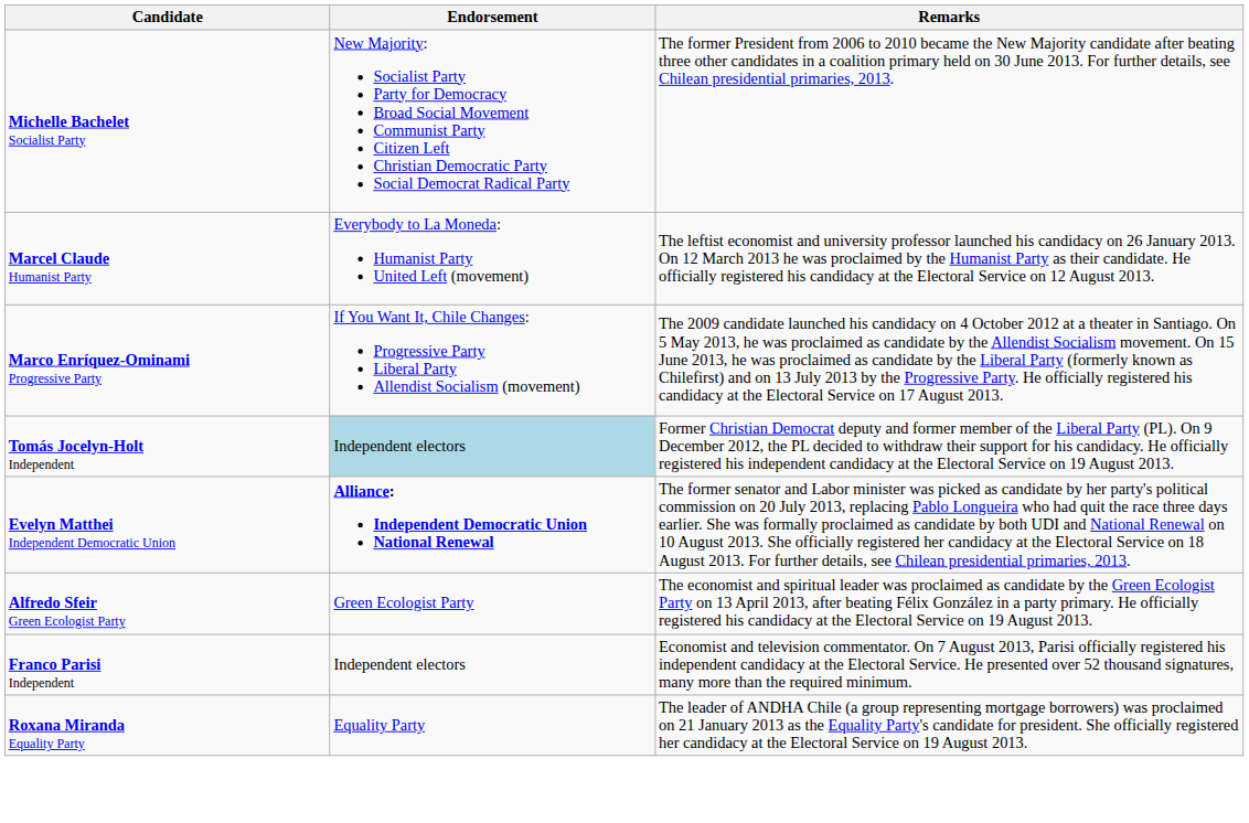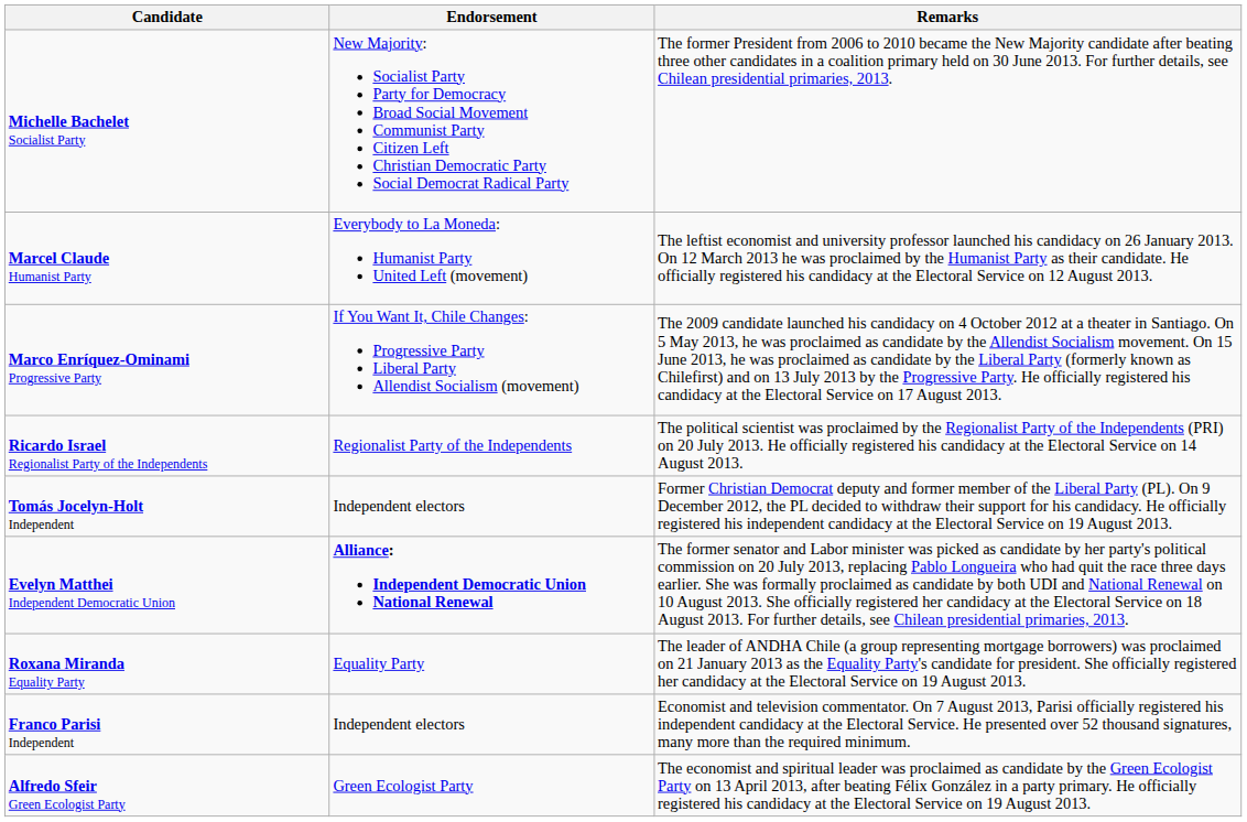+ row: Ricardo Israel Regionalist Party of the Independents | Regionalist Party of the Independents | The political scientist was proclaimed by the Regionalist Party of the Independents (PRI) on 20 July 2013. He officially registered his candidacy at the Electoral Service on 14 August 2013.
Tomás Jocelyn-Holt Independent | Endorsement: lightblue background -> no background
rows swapped: Roxana Miranda Equality Party <-> Alfredo Sfeir Green Ecologist Party
